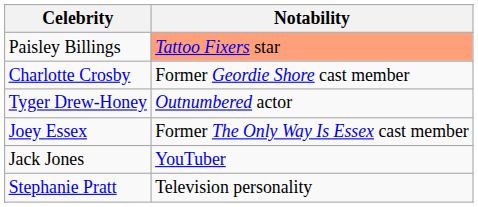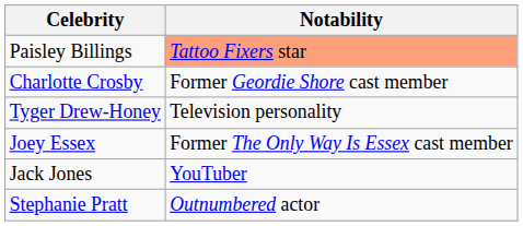Tyger Drew-Honey | Notability: Outnumbered actor -> Television personality
Stephanie Pratt | Notability: Television personality -> Outnumbered actor
